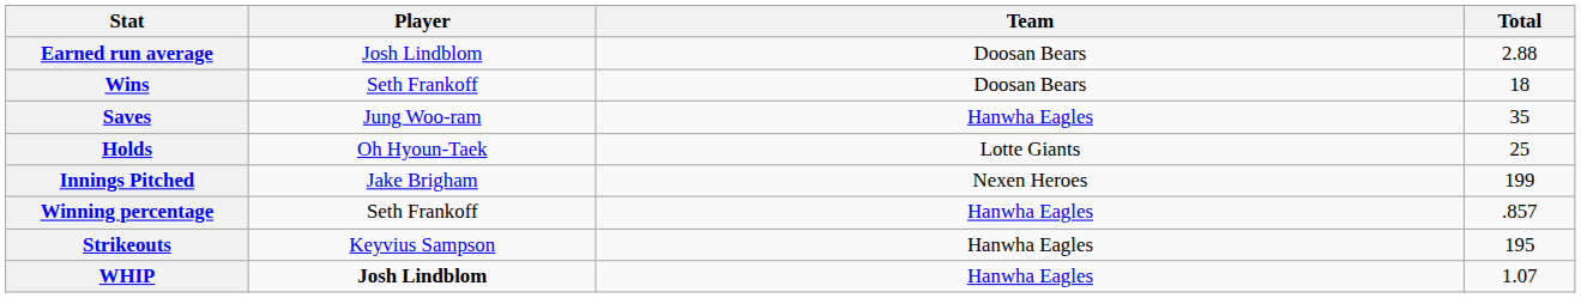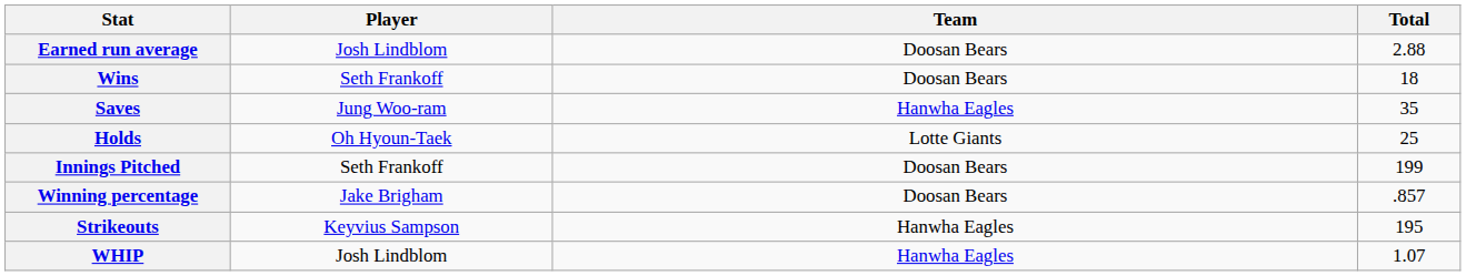Innings Pitched | Player: Jake Brigham -> Seth Frankoff
Innings Pitched | Team: Nexen Heroes -> Doosan Bears
Winning percentage | Player: Seth Frankoff -> Jake Brigham
Winning percentage | Team: Hanwha Eagles -> Doosan Bears
WHIP | Player: bold -> normal
